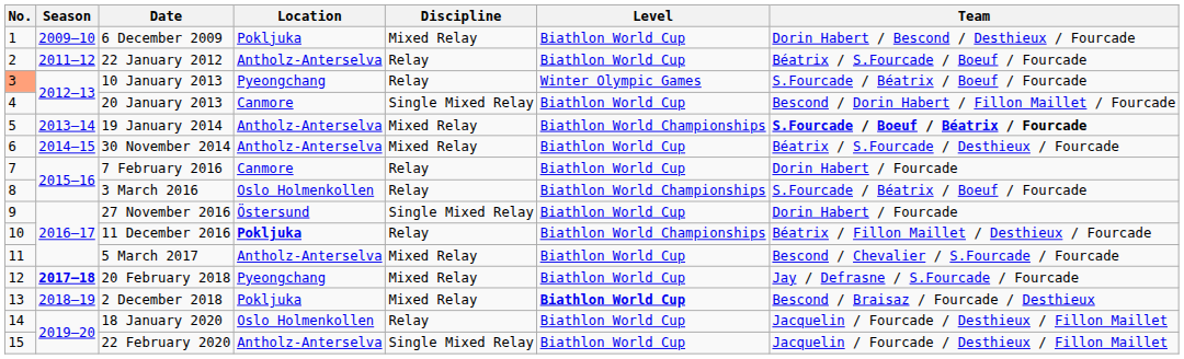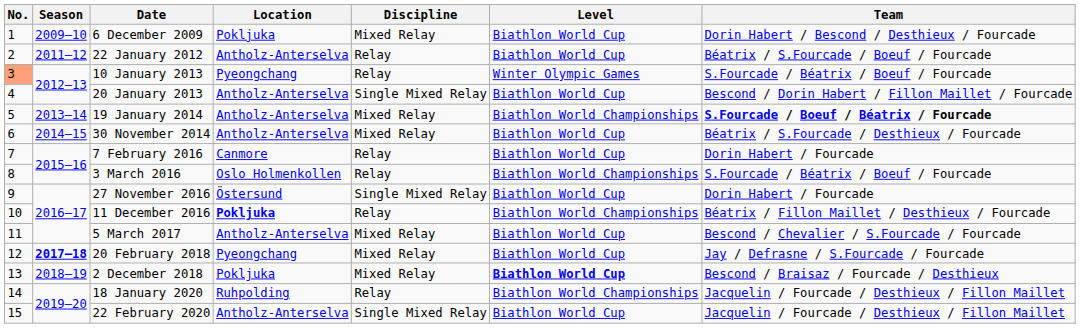20 January 2013 | Location: Canmore -> Antholz-Anterselva
18 January 2020 | Location: Oslo Holmenkollen -> Ruhpolding
18 January 2020 | Level: Biathlon World Cup -> Biathlon World Championships
